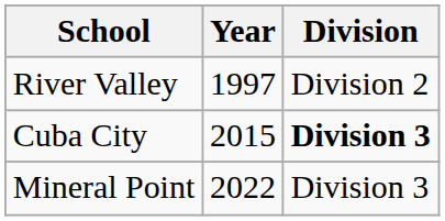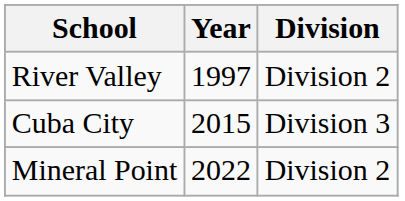Cuba City | Division: bold -> normal
Mineral Point | Division: Division 3 -> Division 2
